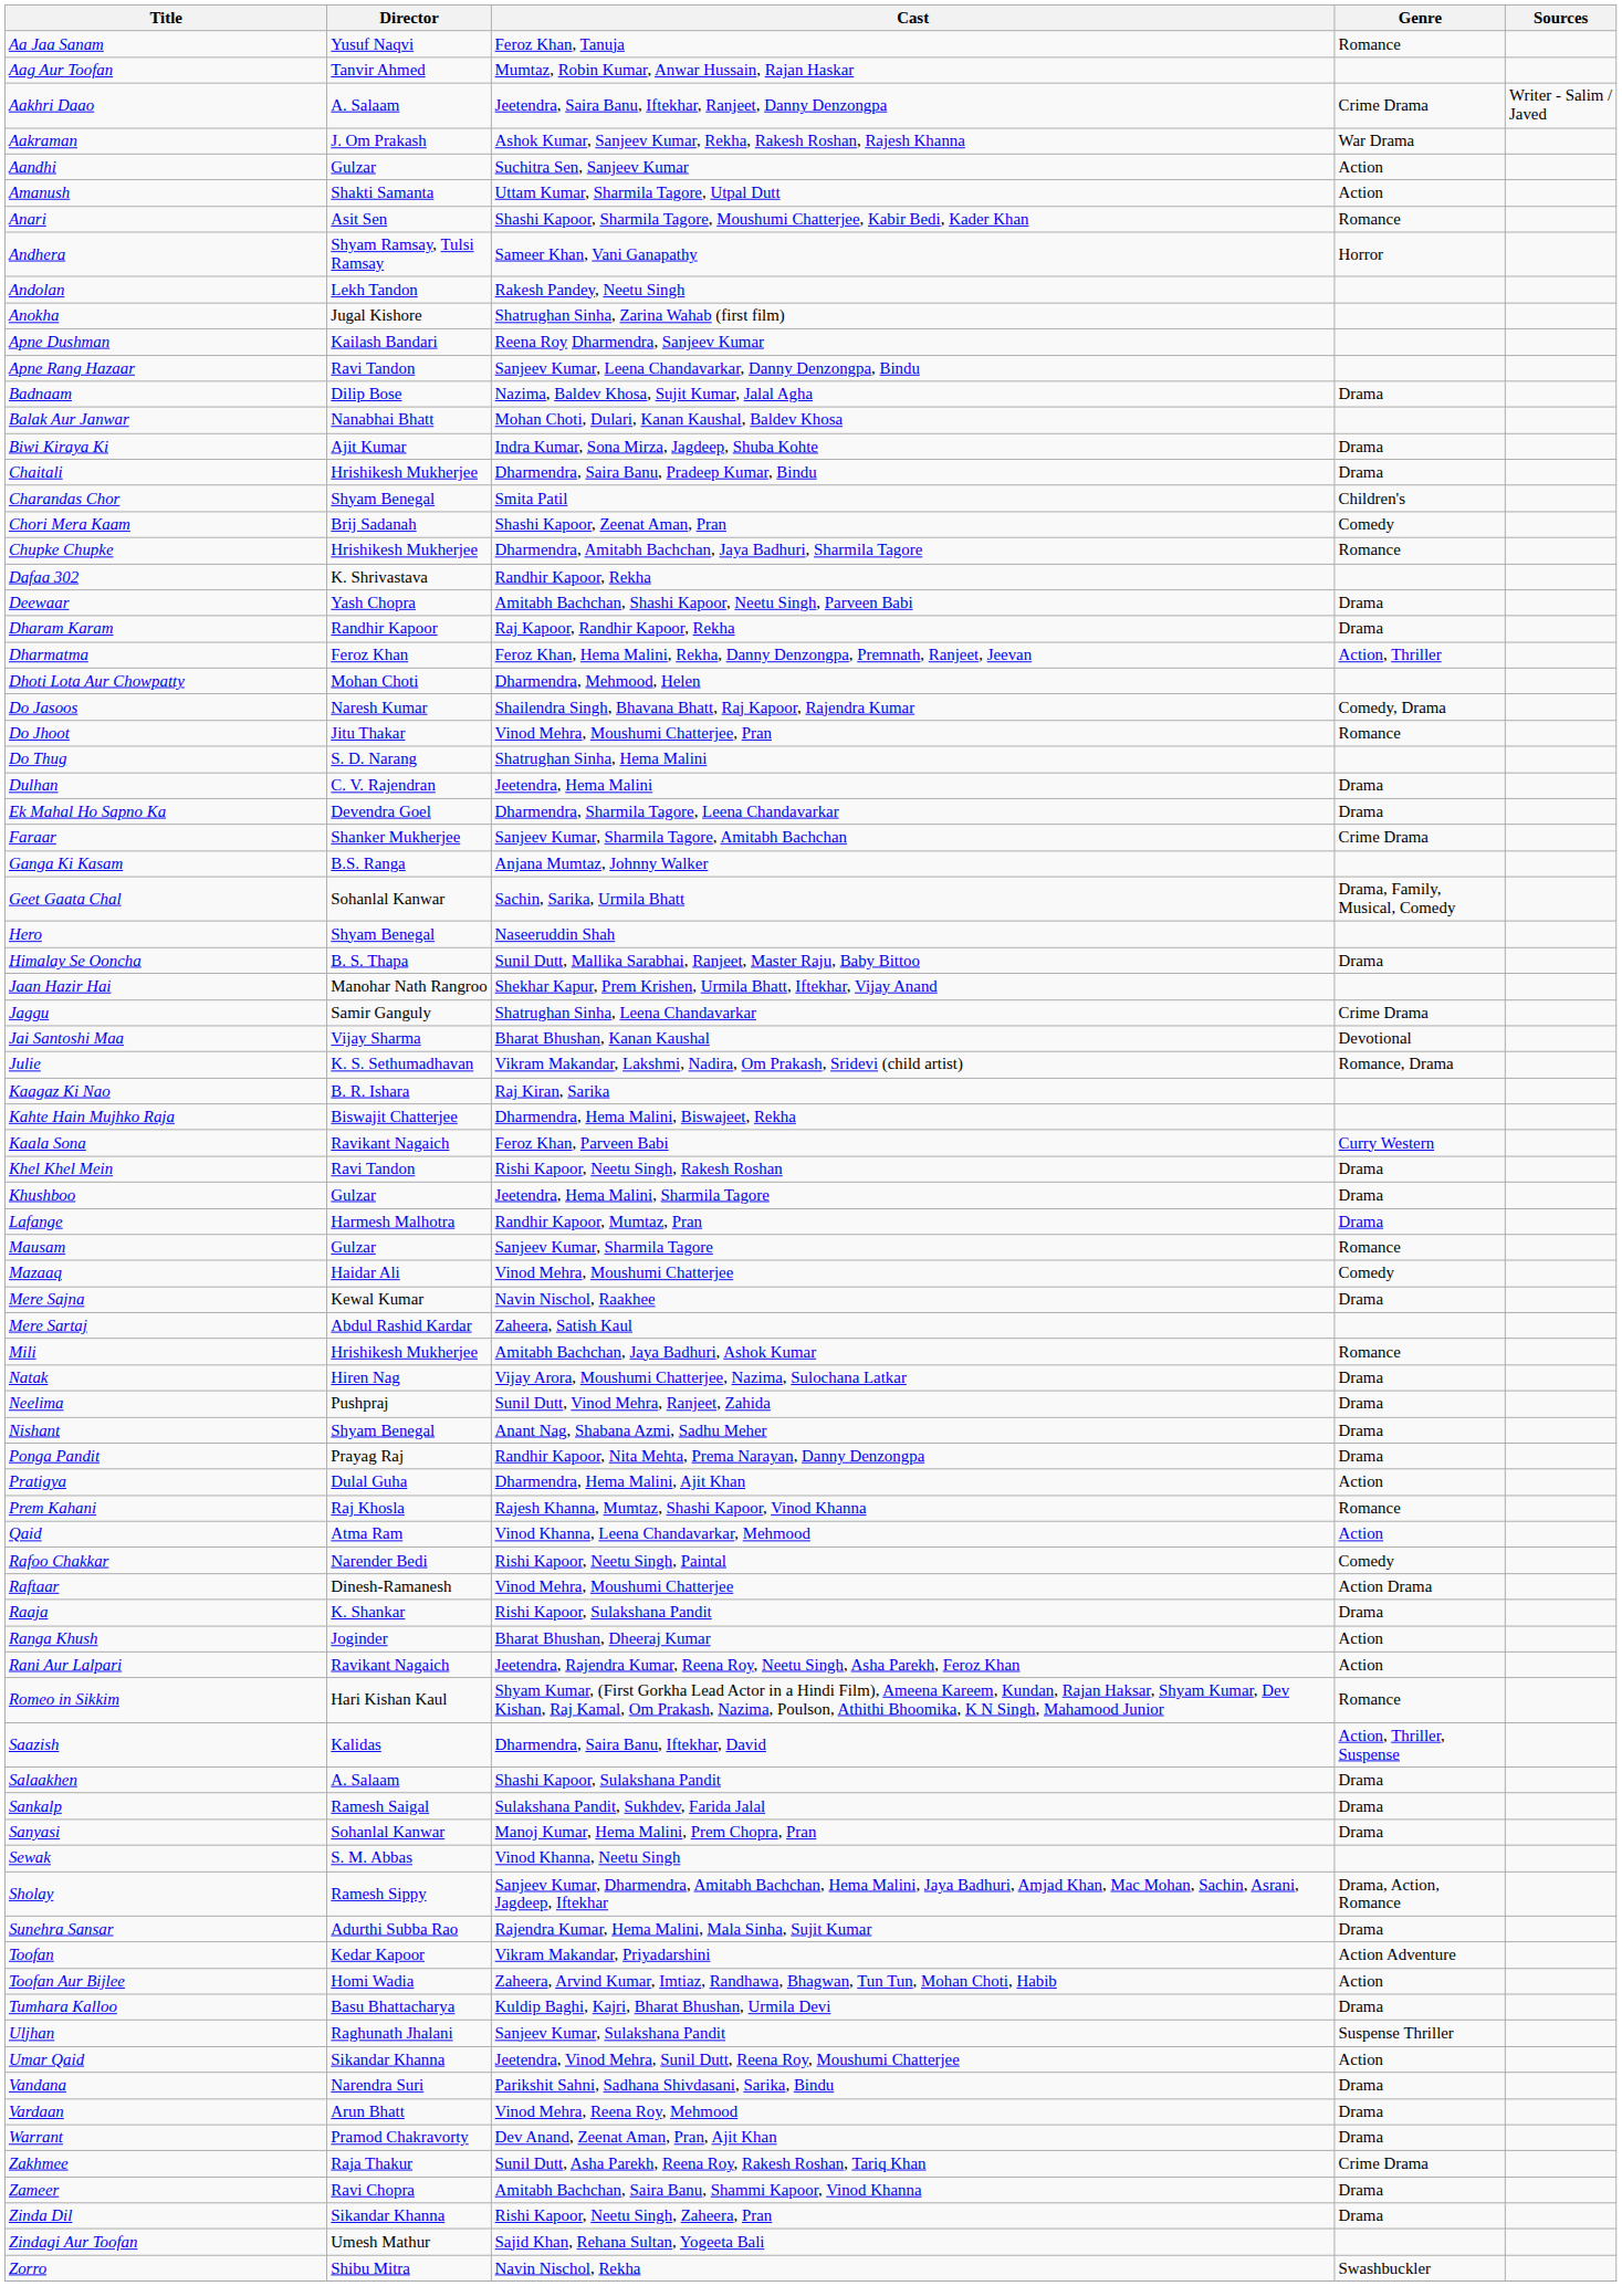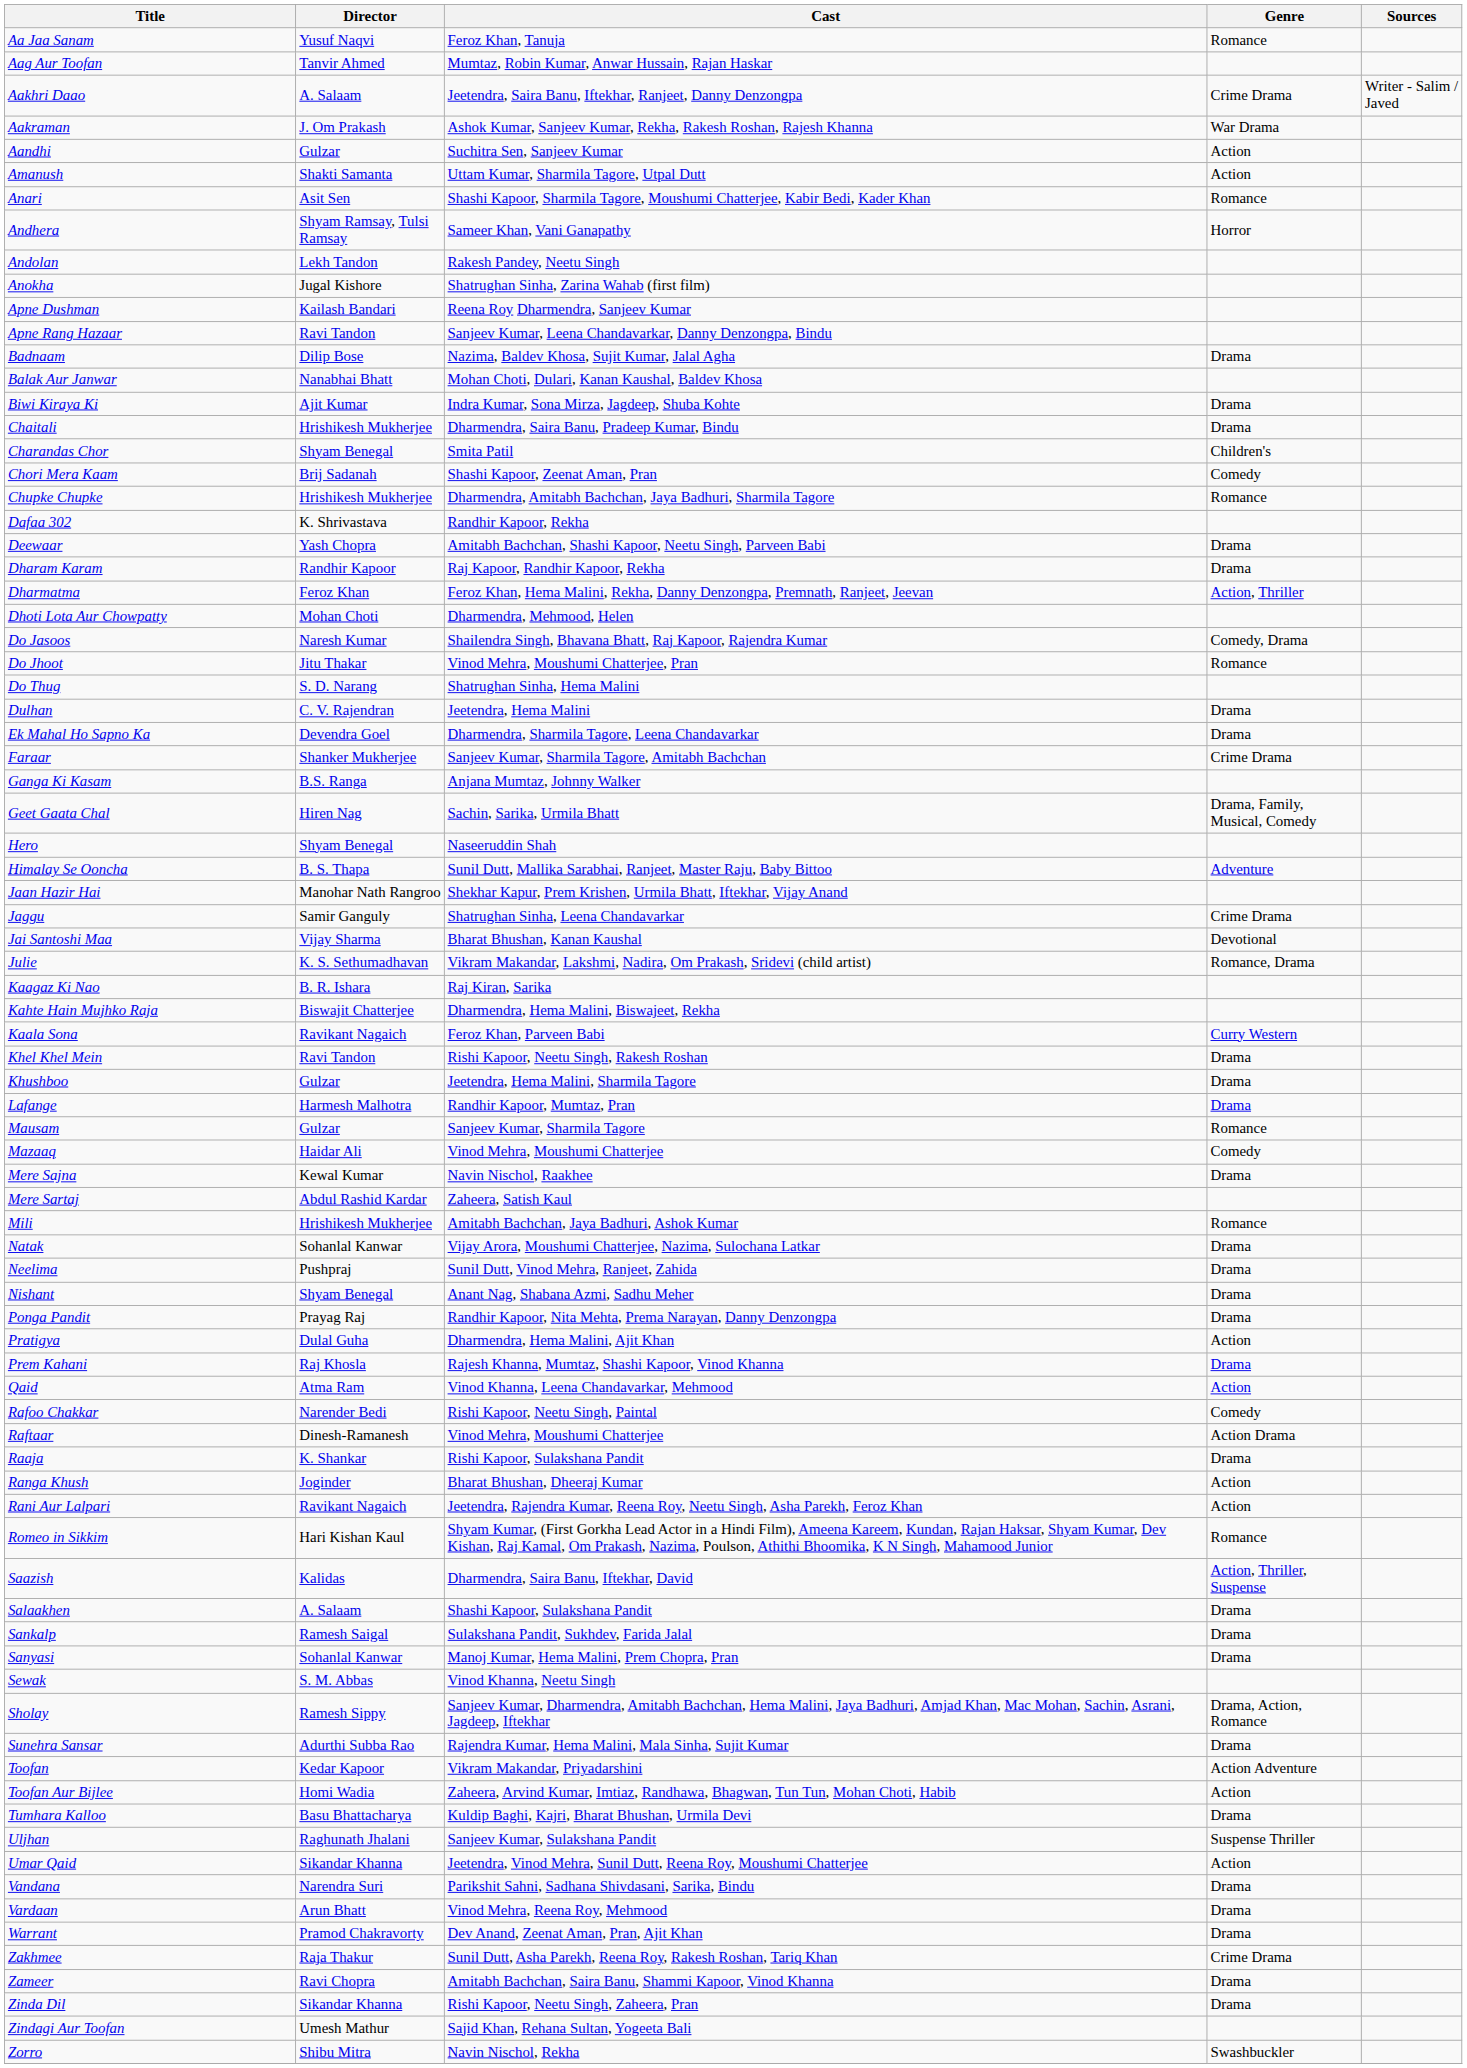Geet Gaata Chal | Director: Sohanlal Kanwar -> Hiren Nag
Himalay Se Ooncha | Genre: Drama -> Adventure
Natak | Director: Hiren Nag -> Sohanlal Kanwar
Prem Kahani | Genre: Romance -> Drama
